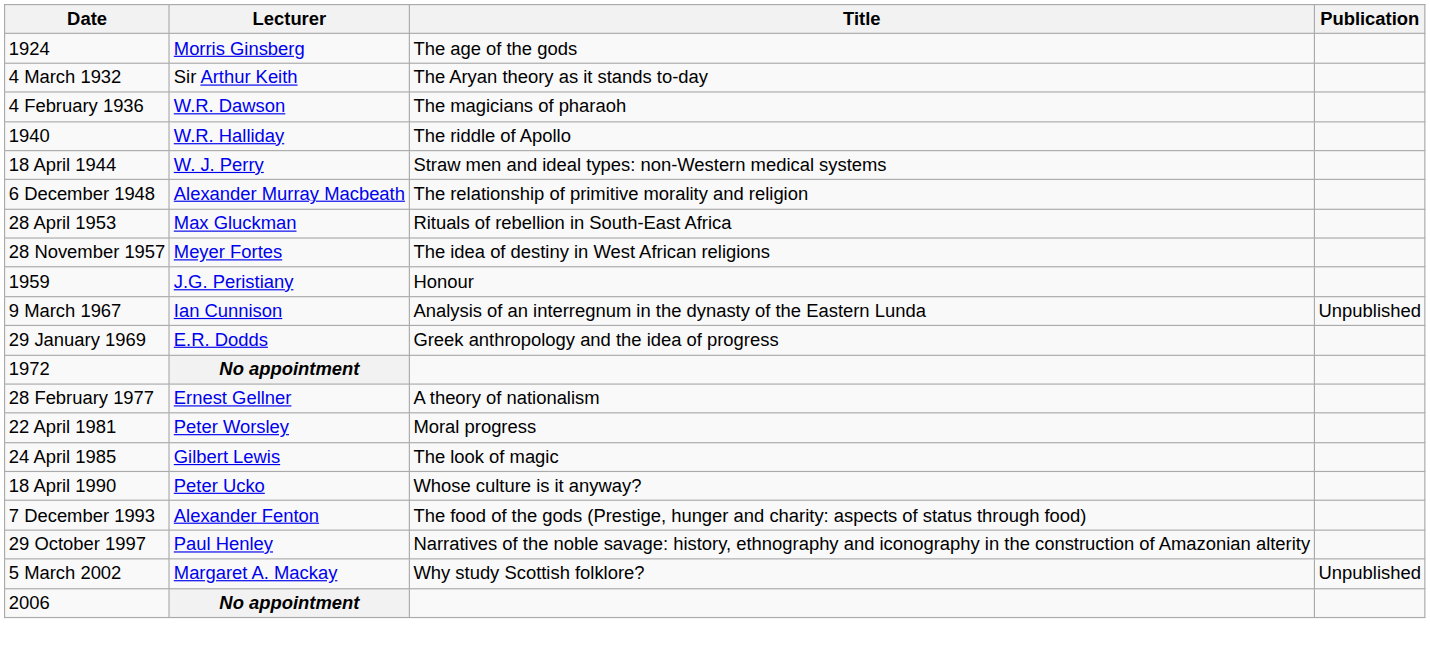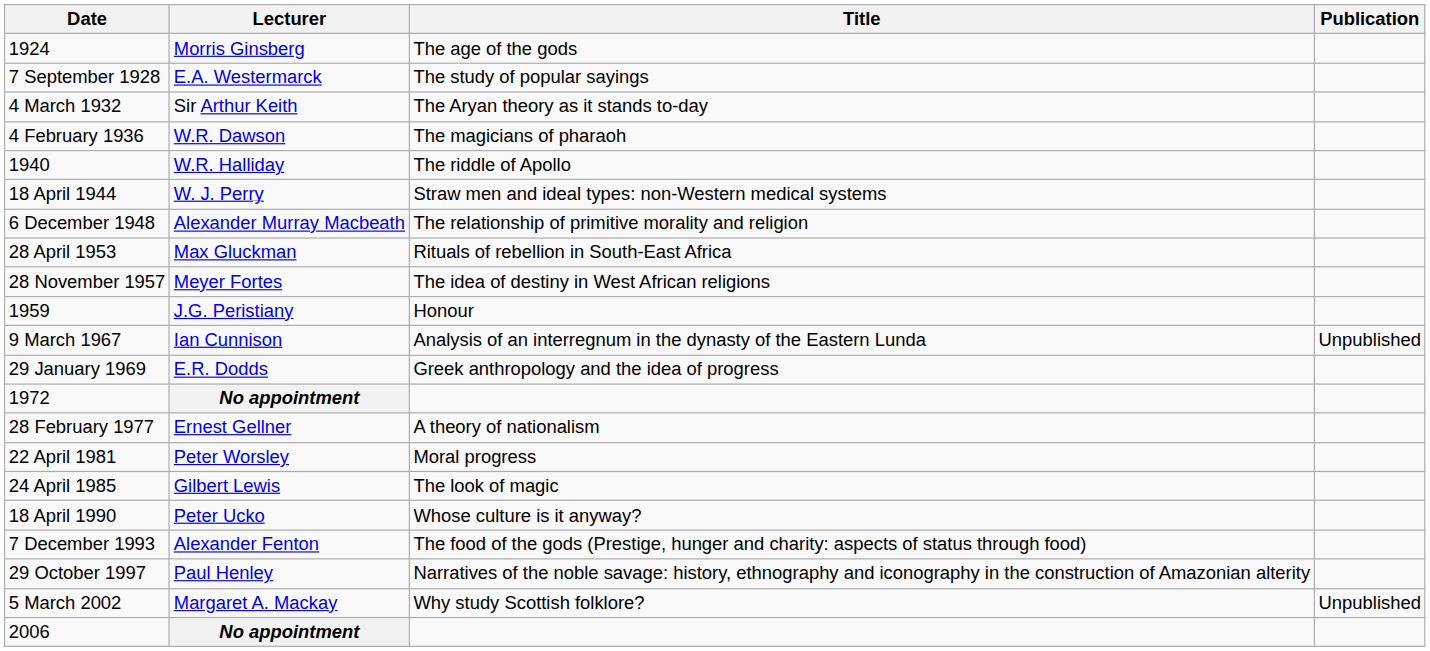+ row: 7 September 1928 | E.A. Westermarck | The study of popular sayings
